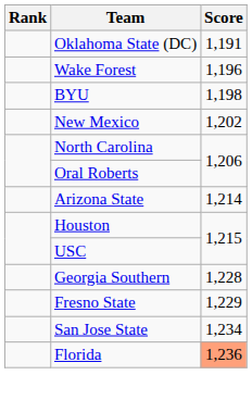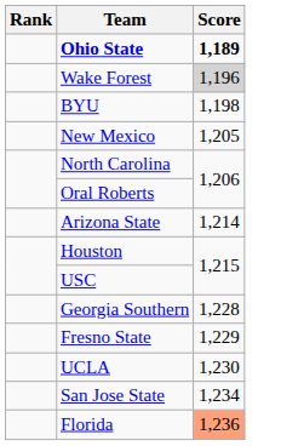+ row: Ohio State | 1,189
- row: Oklahoma State (DC) | 1,191
Wake Forest | Score: no background -> lightgrey background
New Mexico | Score: 1,202 -> 1,205
+ row: UCLA | 1,230
